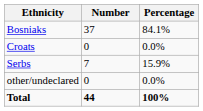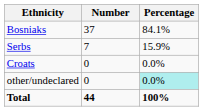rows swapped: Croats <-> Serbs
other/undeclared | Percentage: no background -> paleturquoise background
